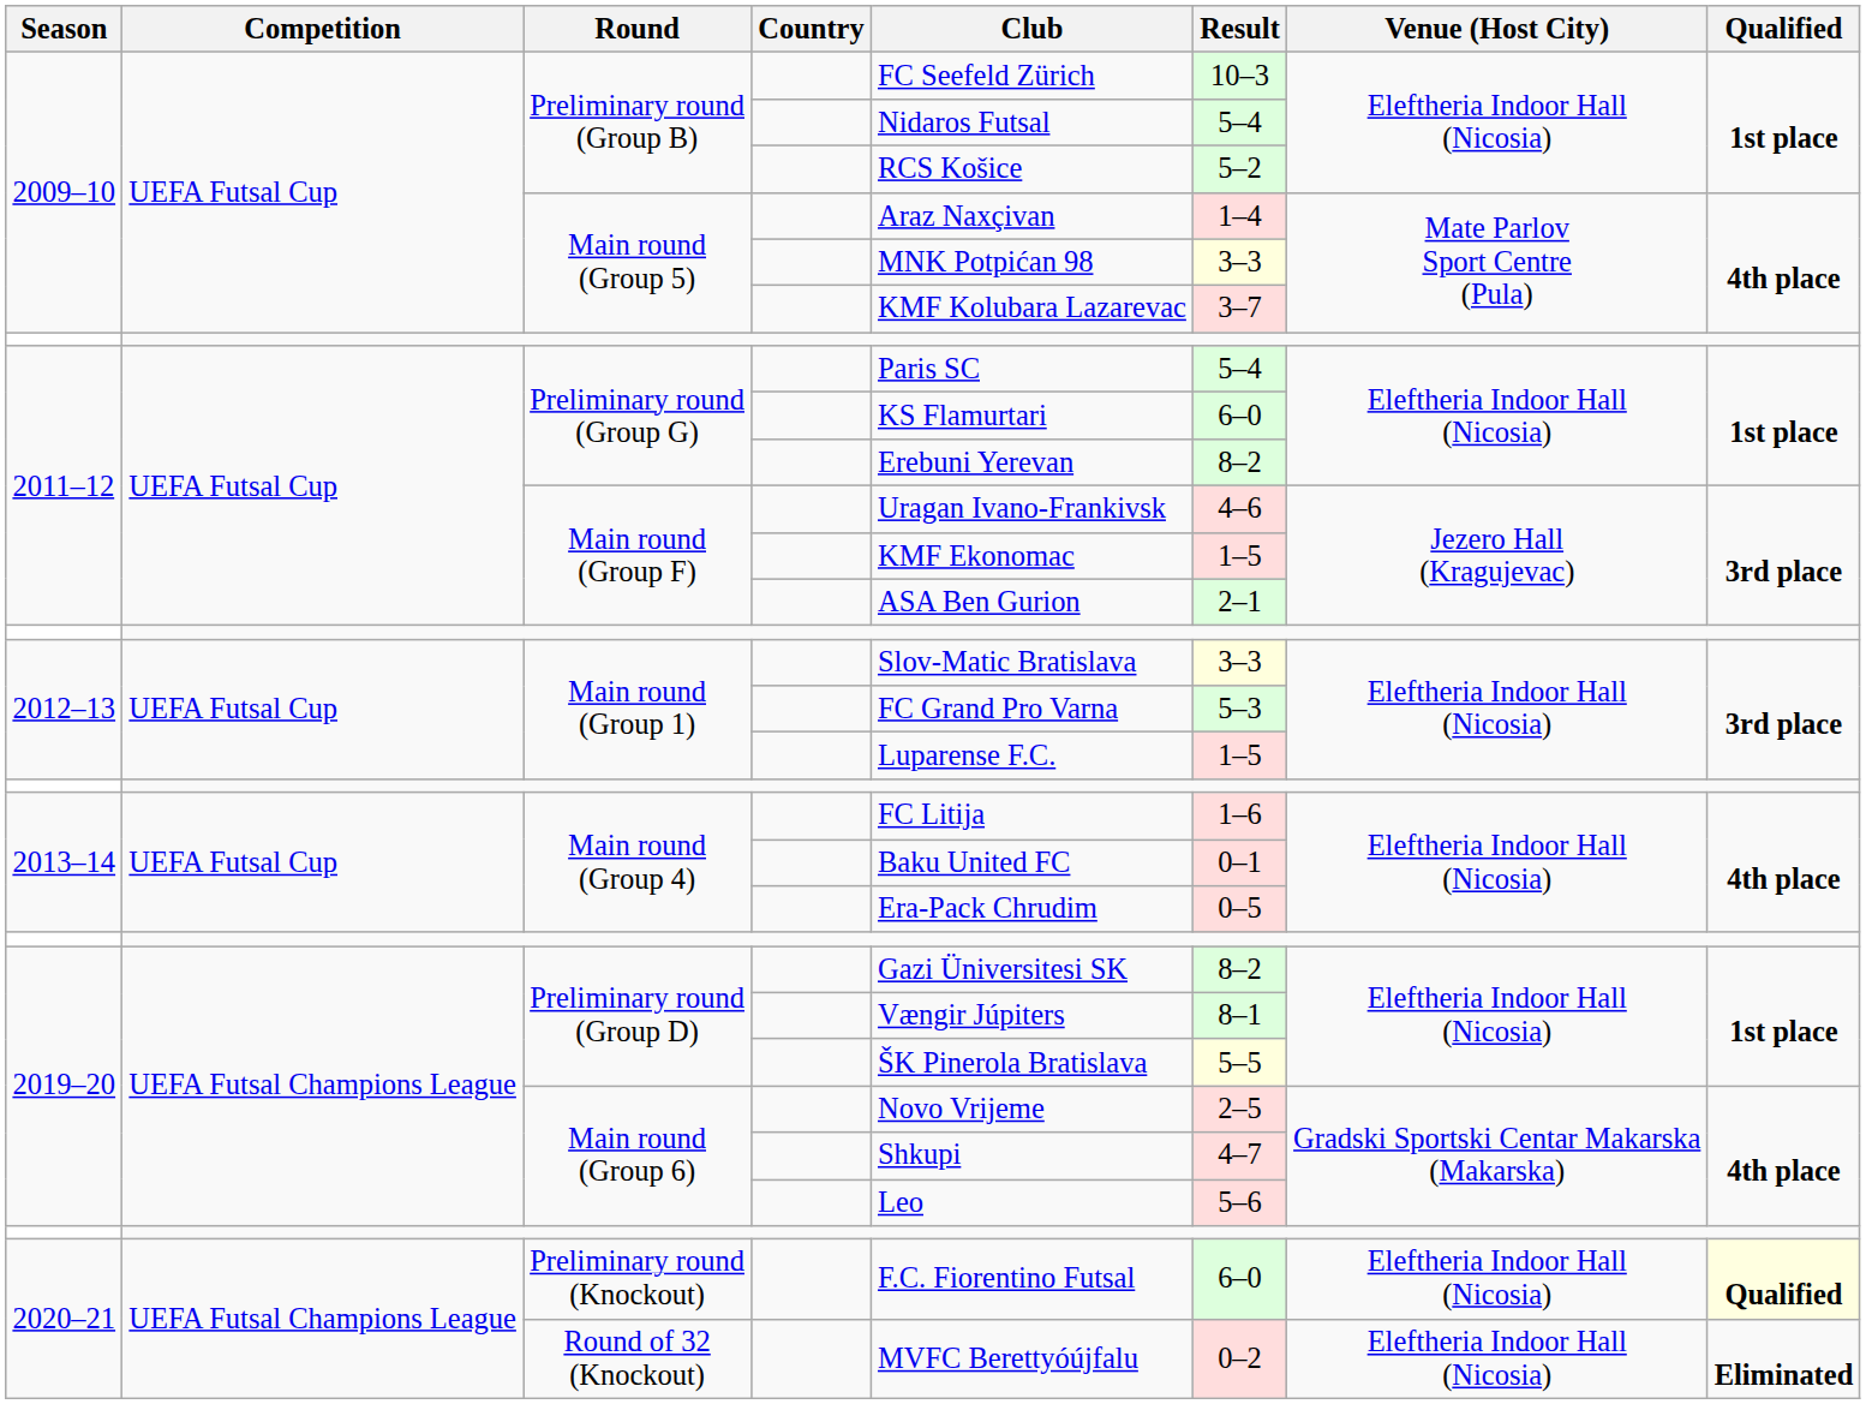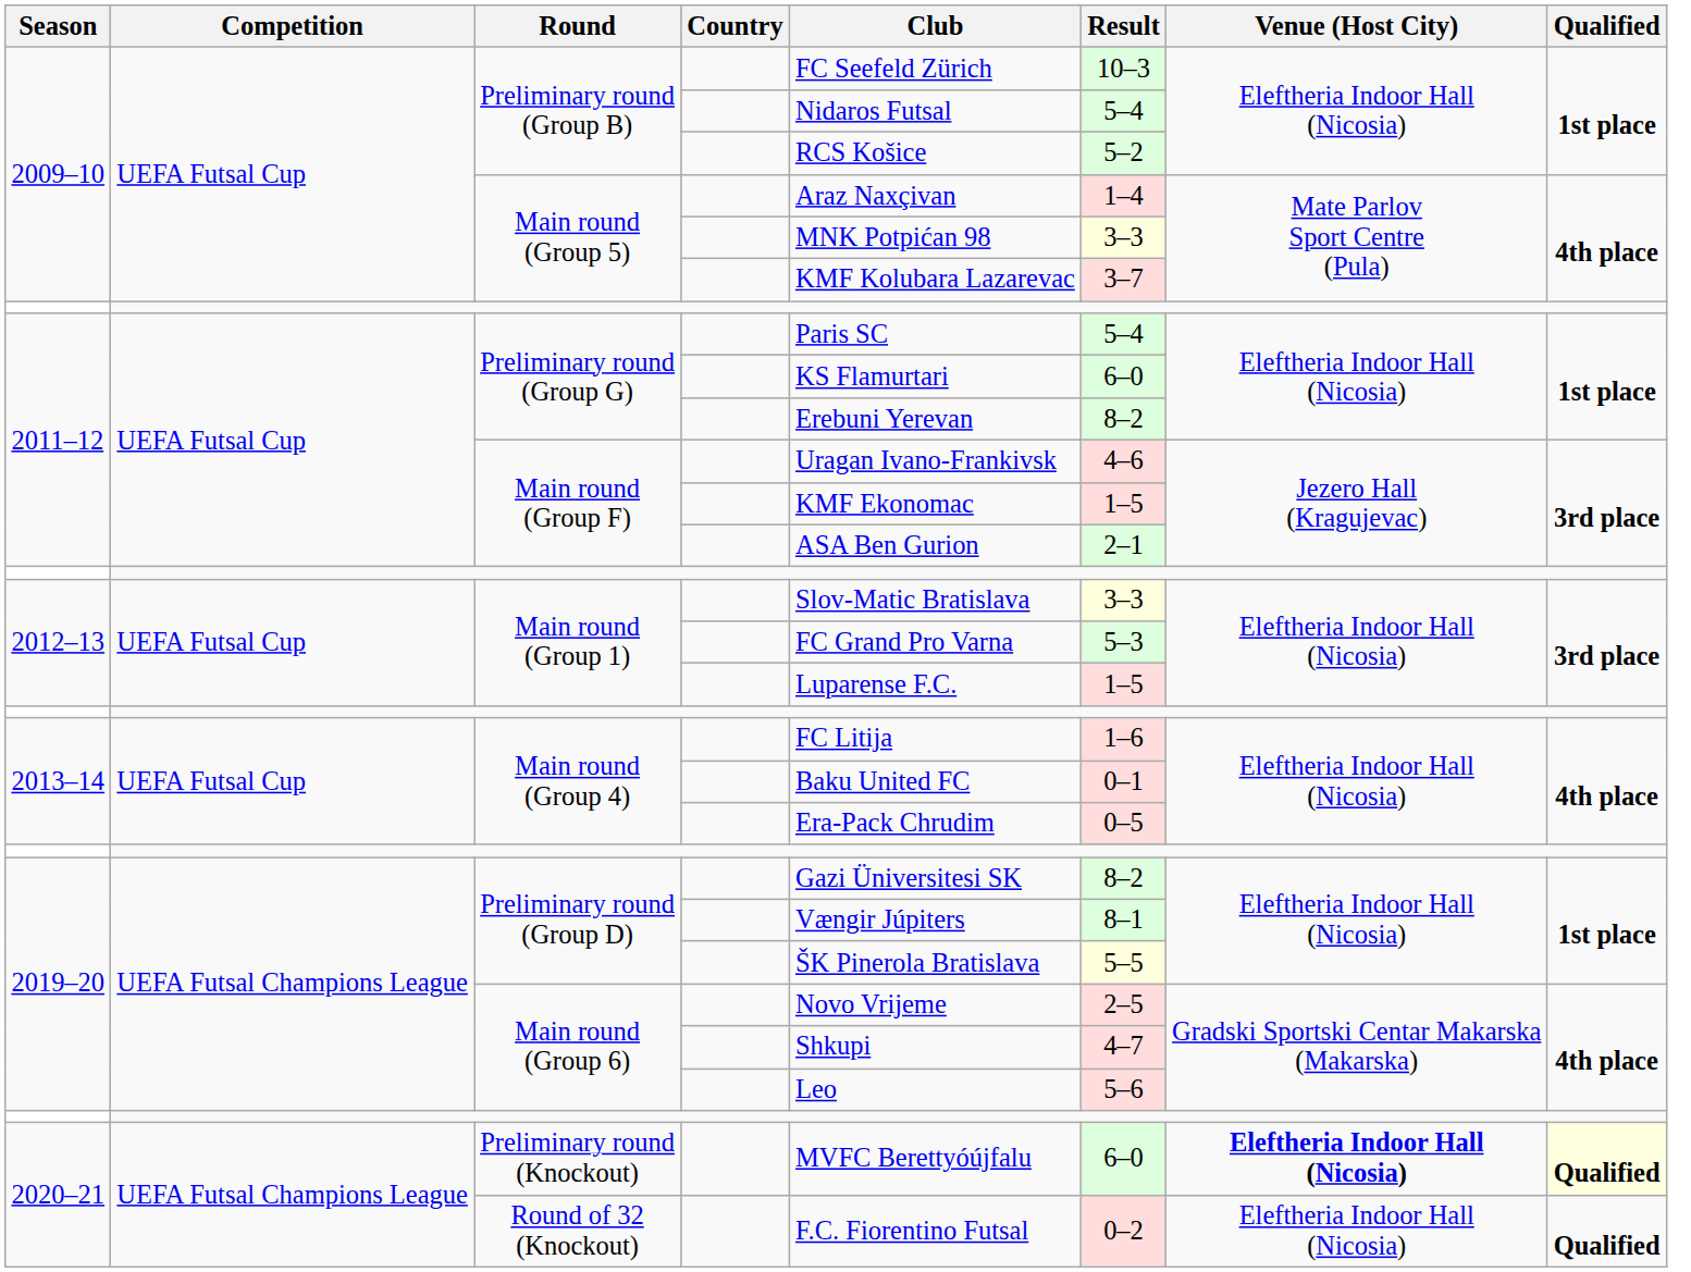Preliminary round (Knockout) | Club: F.C. Fiorentino Futsal -> MVFC Berettyóújfalu
Preliminary round (Knockout) | Venue (Host City): normal -> bold
Round of 32 (Knockout) | Club: MVFC Berettyóújfalu -> F.C. Fiorentino Futsal
Round of 32 (Knockout) | Qualified: Eliminated -> Qualified
